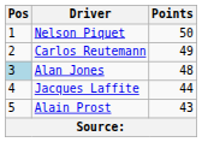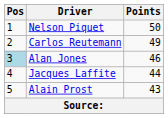Alan Jones | Points: 48 -> 46
